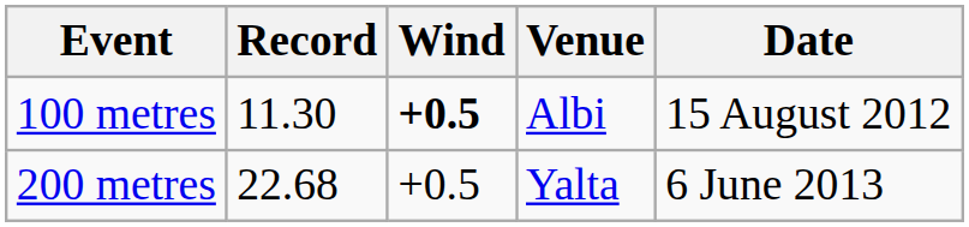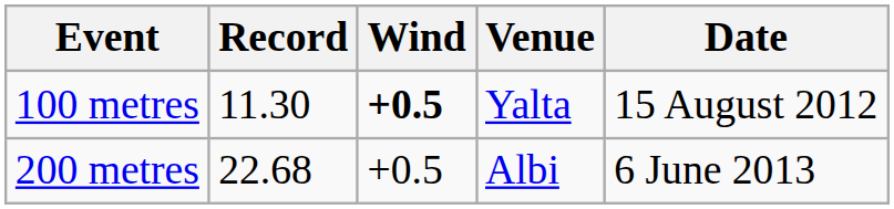100 metres | Venue: Albi -> Yalta
200 metres | Venue: Yalta -> Albi
